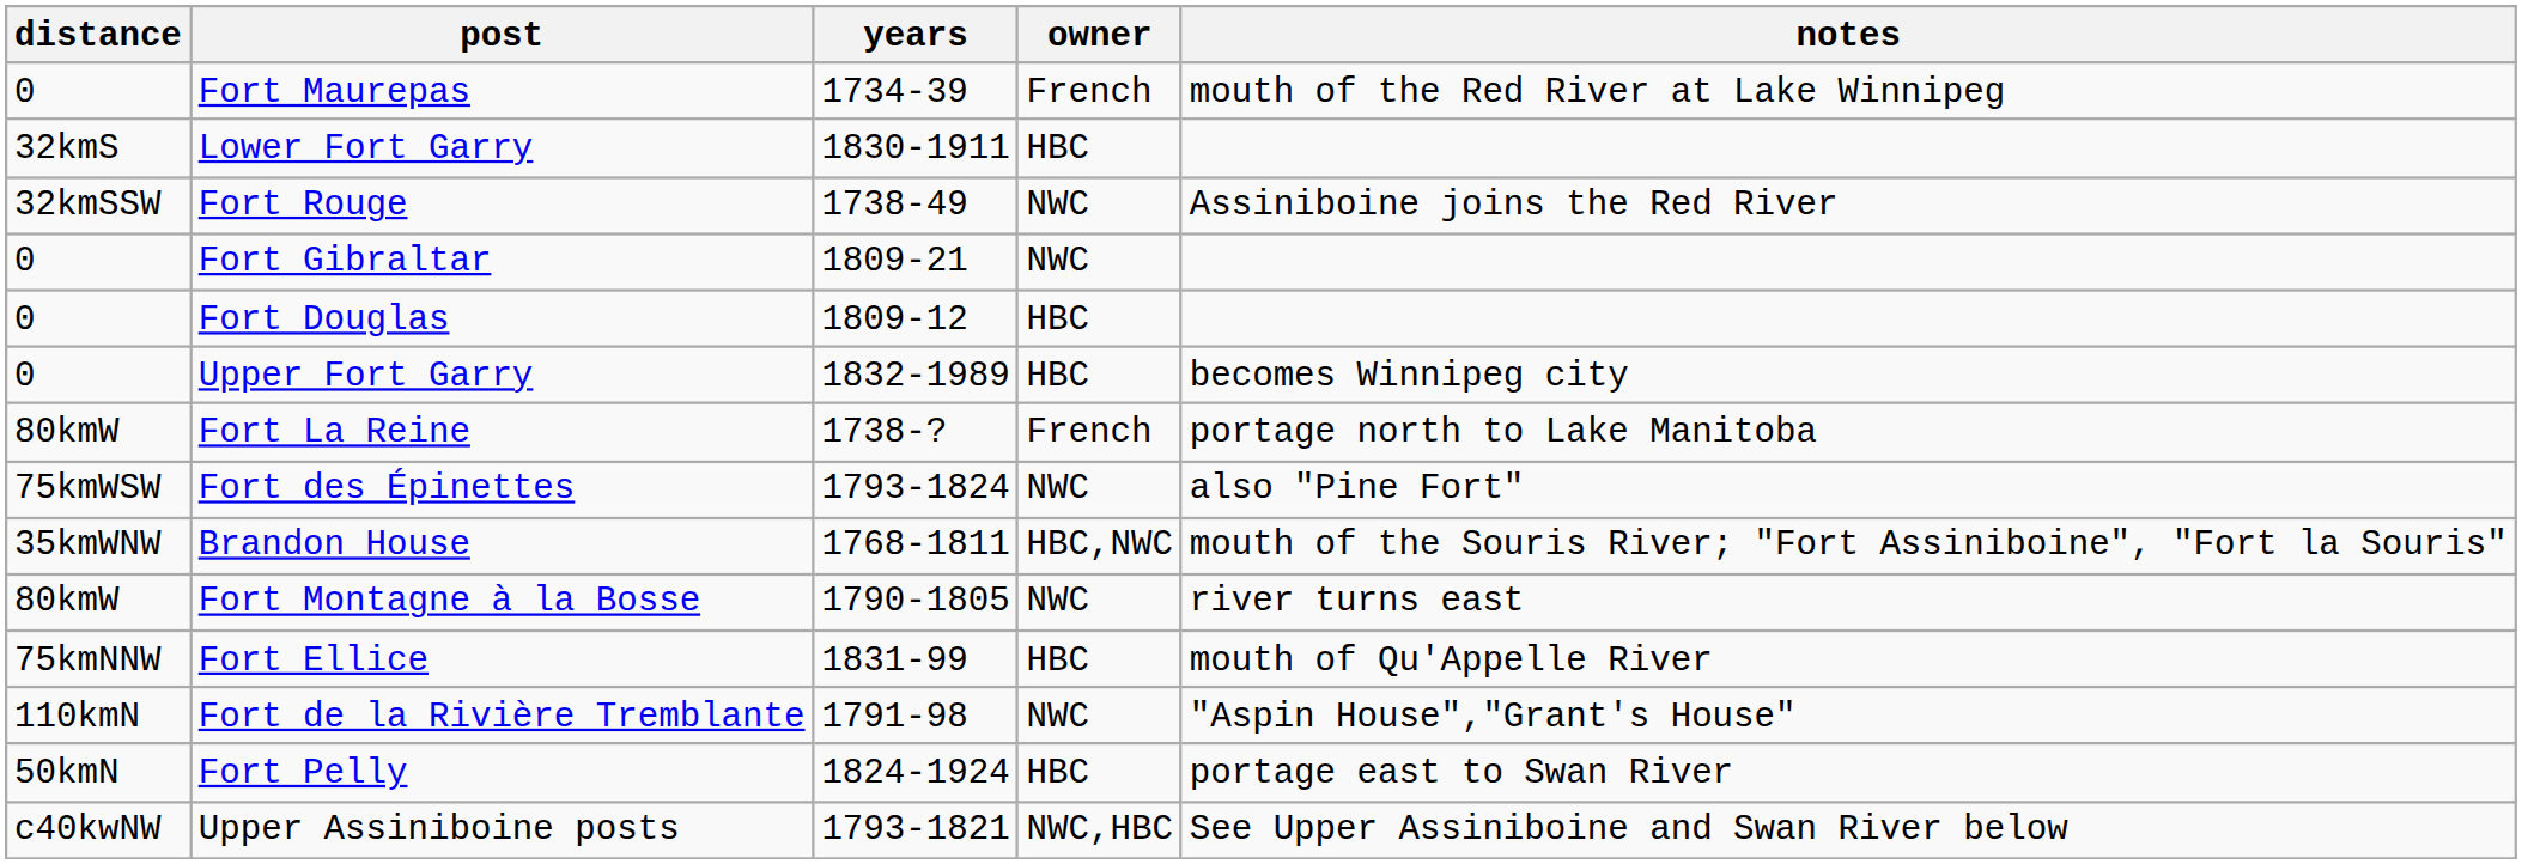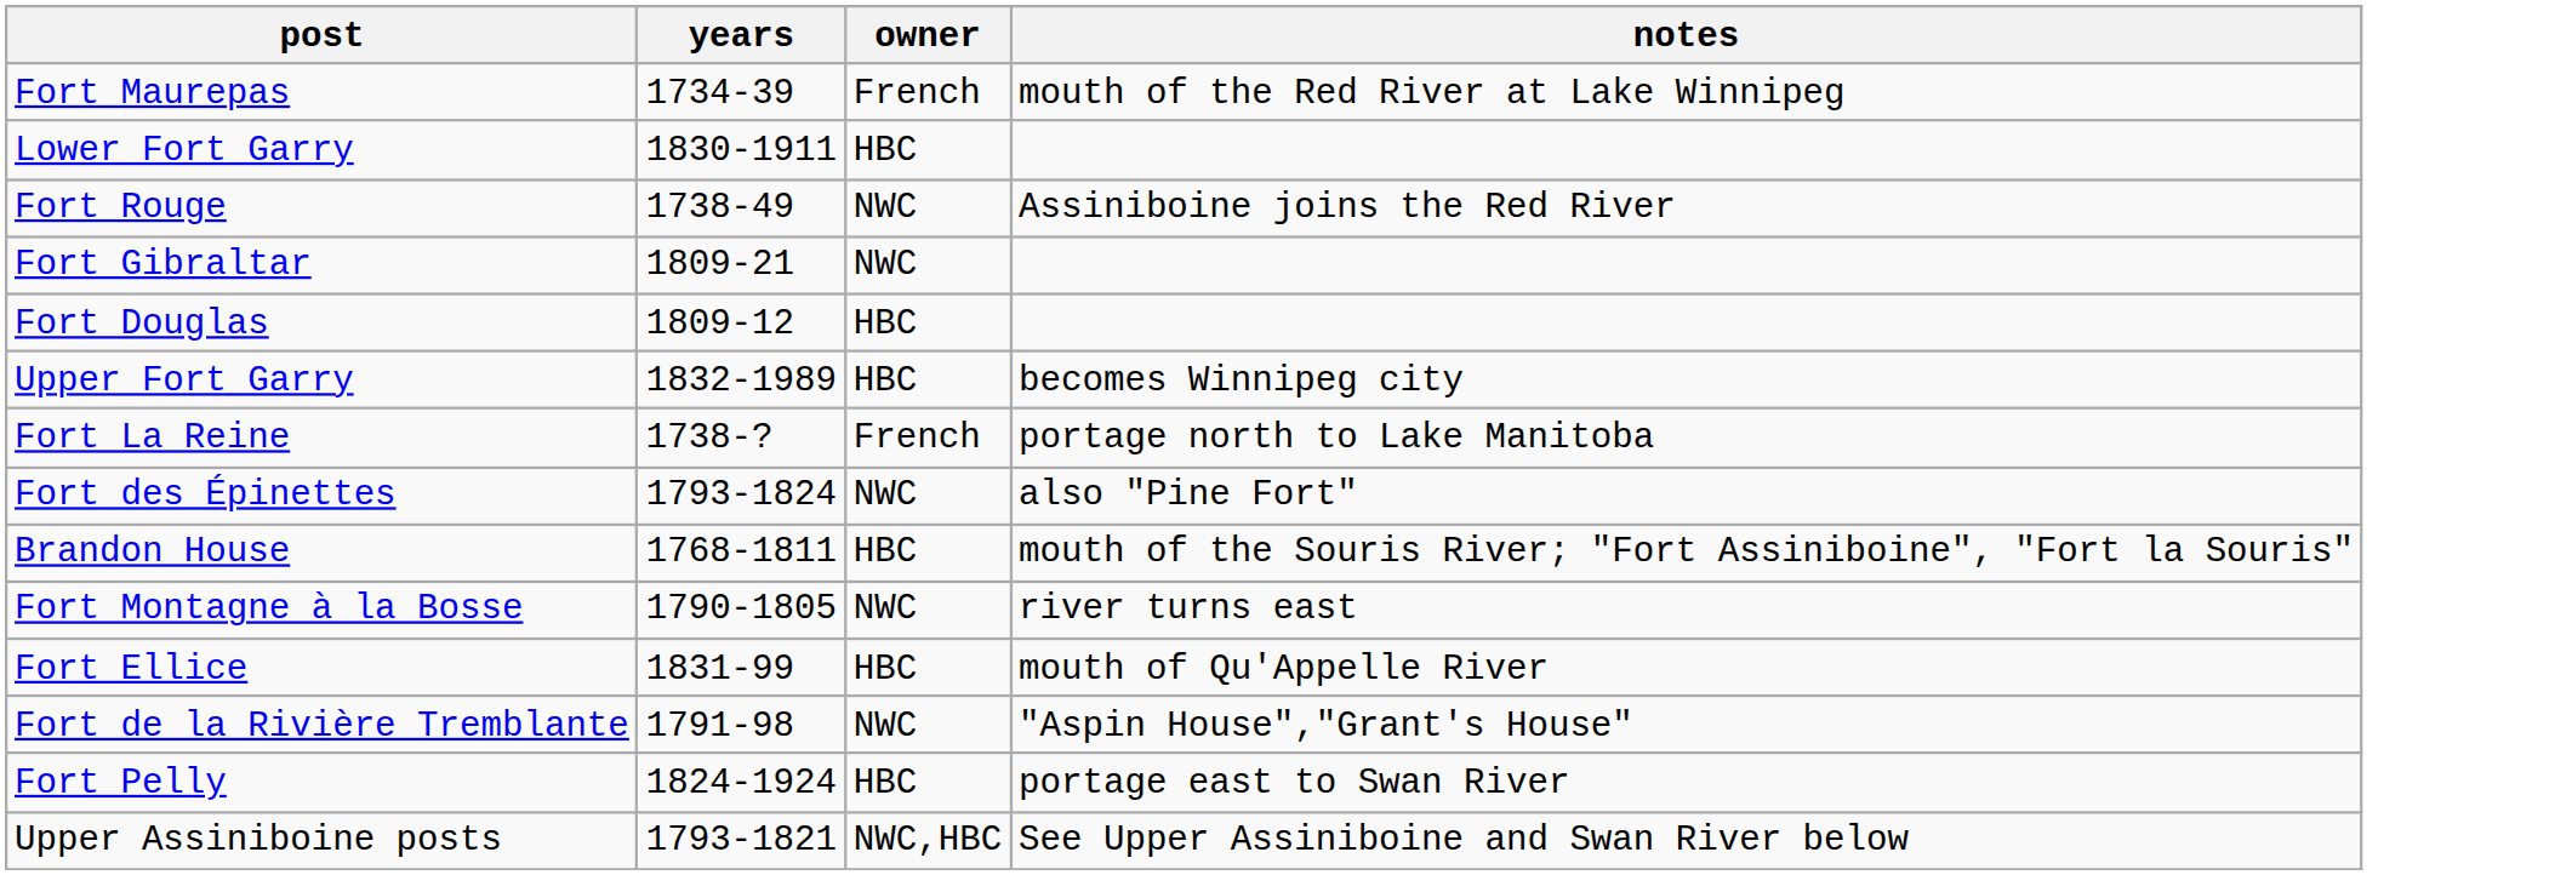- column: distance | 0 | 32kmS | 32kmSSW | 0 | 0 | 0 | 80kmW | 75kmWSW | 35kmWNW | 80kmW | 75kmNNW | 110kmN | 50kmN | c40kwNW
Brandon House | owner: HBC,NWC -> HBC
